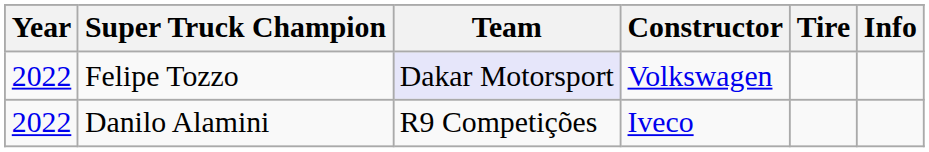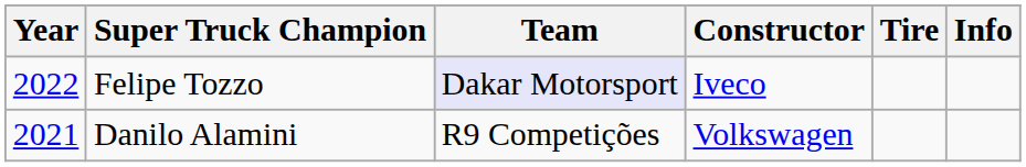Felipe Tozzo | Constructor: Volkswagen -> Iveco
Danilo Alamini | Year: 2022 -> 2021
Danilo Alamini | Constructor: Iveco -> Volkswagen
